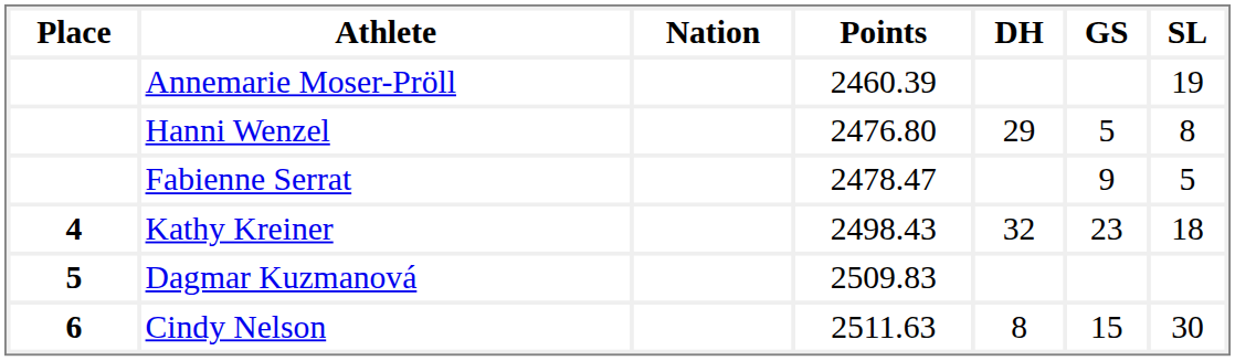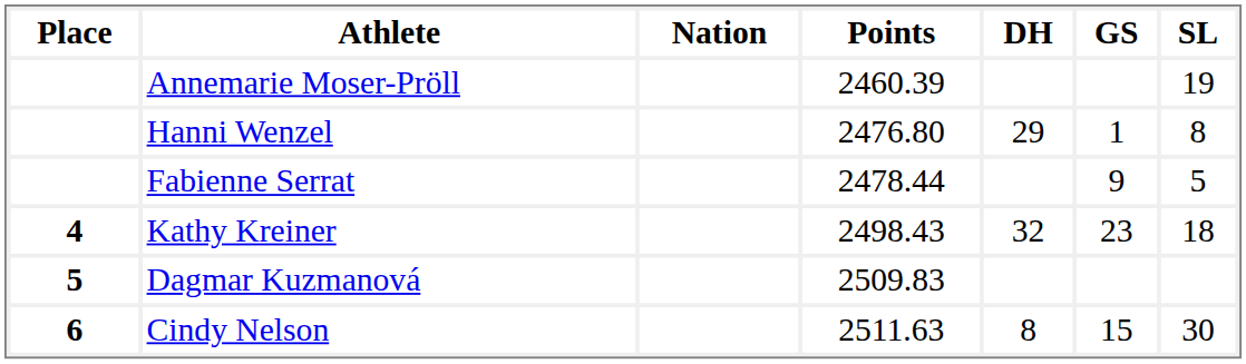Hanni Wenzel | GS: 5 -> 1
Fabienne Serrat | Points: 2478.47 -> 2478.44
